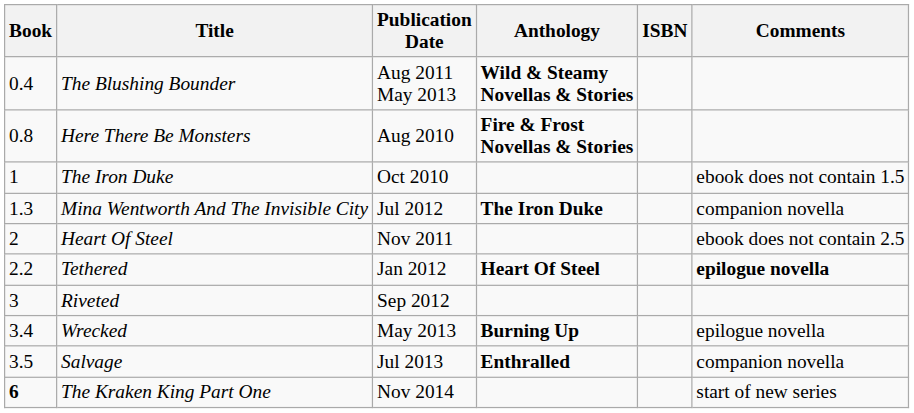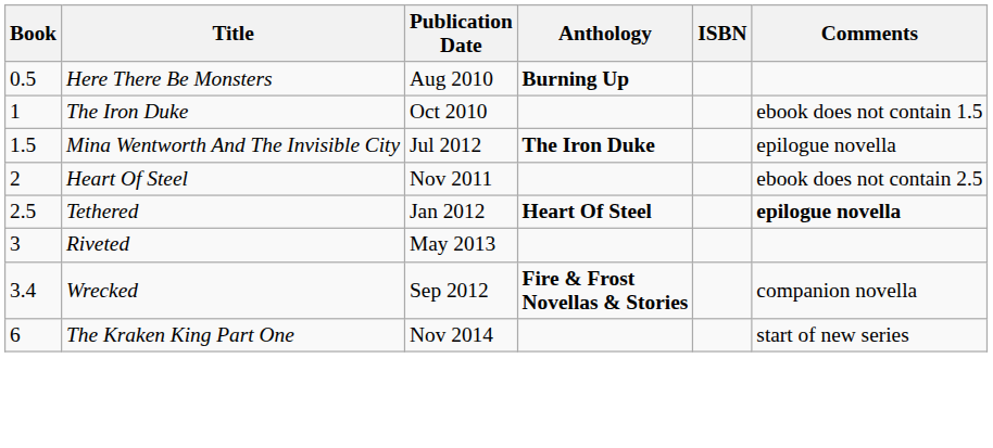- row: 0.4 | The Blushing Bounder | Aug 2011 May 2013 | Wild & Steamy Novellas & Stories
Here There Be Monsters | Book: 0.8 -> 0.5
Here There Be Monsters | Anthology: Fire & Frost Novellas & Stories -> Burning Up
Mina Wentworth And The Invisible City | Book: 1.3 -> 1.5
Mina Wentworth And The Invisible City | Comments: companion novella -> epilogue novella
Tethered | Book: 2.2 -> 2.5
Riveted | Publication Date: Sep 2012 -> May 2013
Wrecked | Publication Date: May 2013 -> Sep 2012
Wrecked | Anthology: Burning Up -> Fire & Frost Novellas & Stories
Wrecked | Comments: epilogue novella -> companion novella
- row: 3.5 | Salvage | Jul 2013 | Enthralled | companion novella
The Kraken King Part One | Book: bold -> normal
